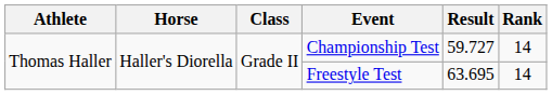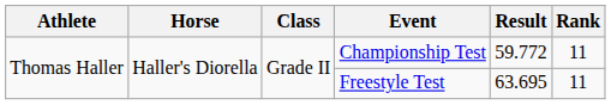Championship Test | Result: 59.727 -> 59.772
Championship Test | Rank: 14 -> 11
Freestyle Test | Rank: 14 -> 11
